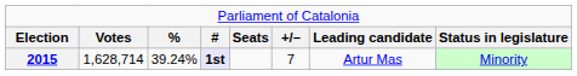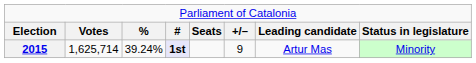2015 | column 2: 1,628,714 -> 1,625,714
2015 | column 6: 7 -> 9
